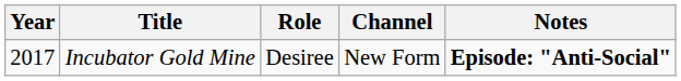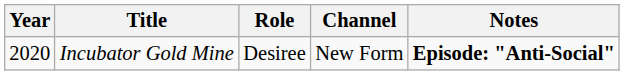Incubator Gold Mine | Year: 2017 -> 2020
